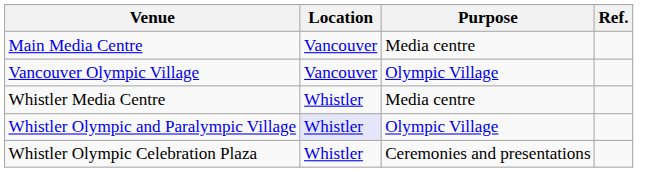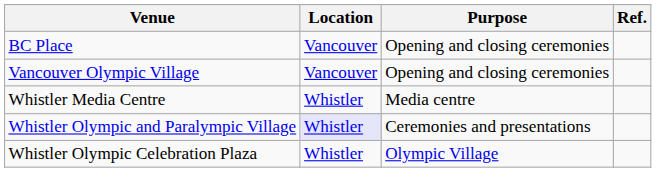+ row: BC Place | Vancouver | Opening and closing ceremonies
- row: Main Media Centre | Vancouver | Media centre
Vancouver Olympic Village | Purpose: Olympic Village -> Opening and closing ceremonies
Whistler Olympic and Paralympic Village | Purpose: Olympic Village -> Ceremonies and presentations
Whistler Olympic Celebration Plaza | Purpose: Ceremonies and presentations -> Olympic Village
